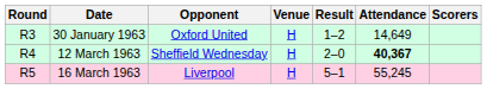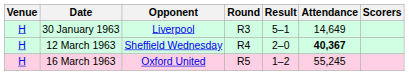columns swapped: Round <-> Venue
30 January 1963 | Opponent: Oxford United -> Liverpool
30 January 1963 | Result: 1–2 -> 5–1
16 March 1963 | Opponent: Liverpool -> Oxford United
16 March 1963 | Result: 5–1 -> 1–2
